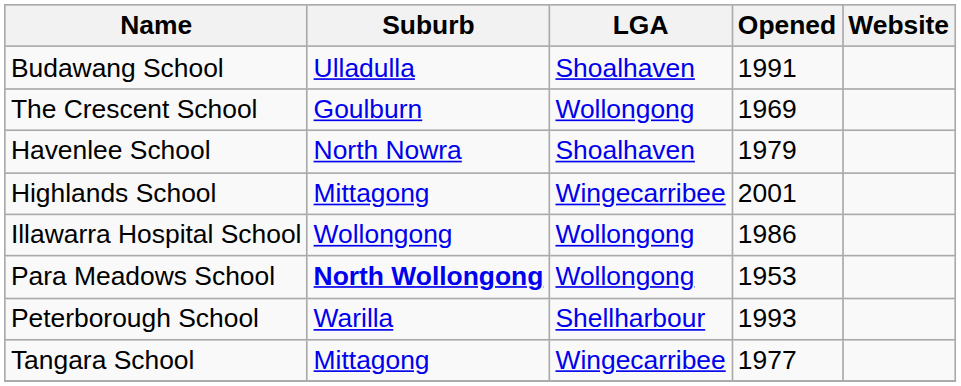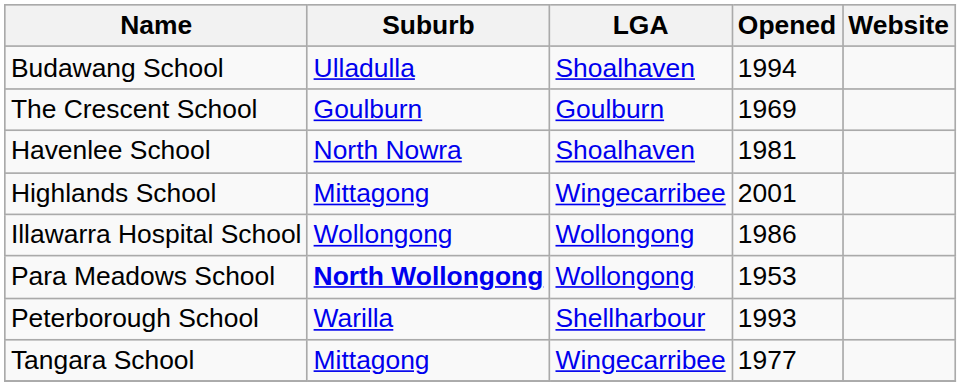Budawang School | Opened: 1991 -> 1994
The Crescent School | LGA: Wollongong -> Goulburn
Havenlee School | Opened: 1979 -> 1981
